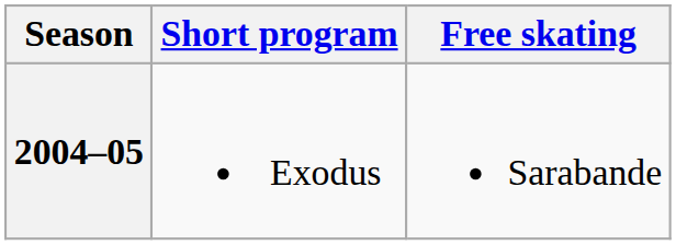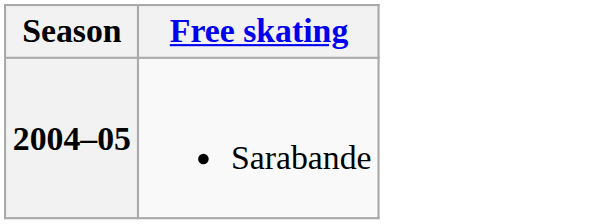- column: Short program | Exodus
